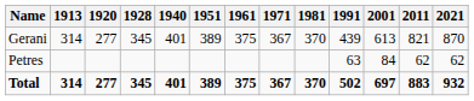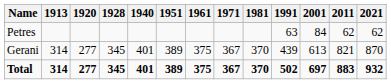rows swapped: Gerani <-> Petres
